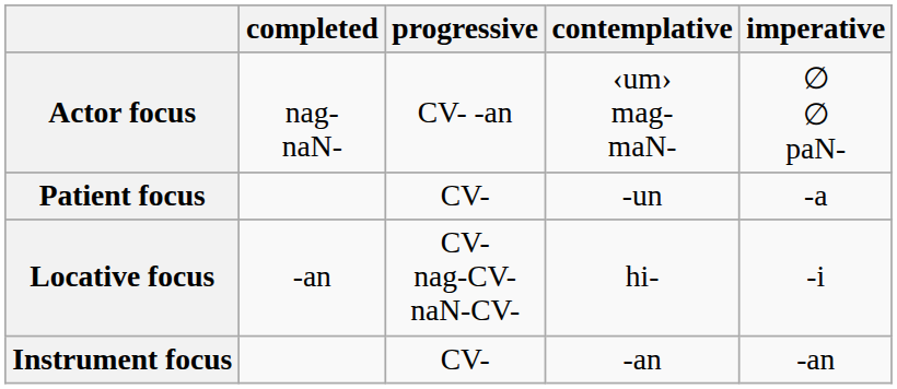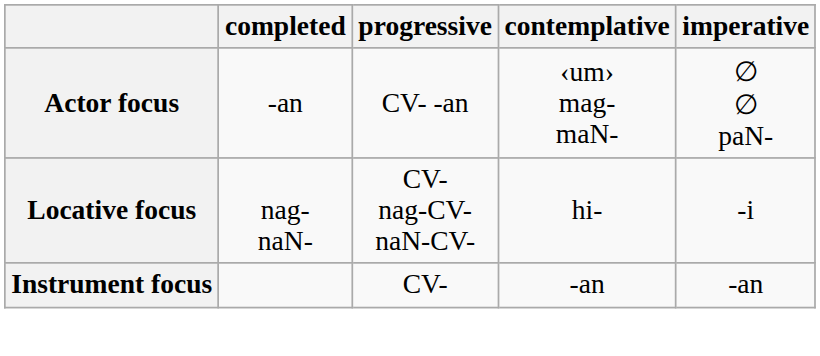Actor focus | completed: nag- naN- -> -an
- row: Patient focus | CV- | -un | -a
Locative focus | completed: -an -> nag- naN-
